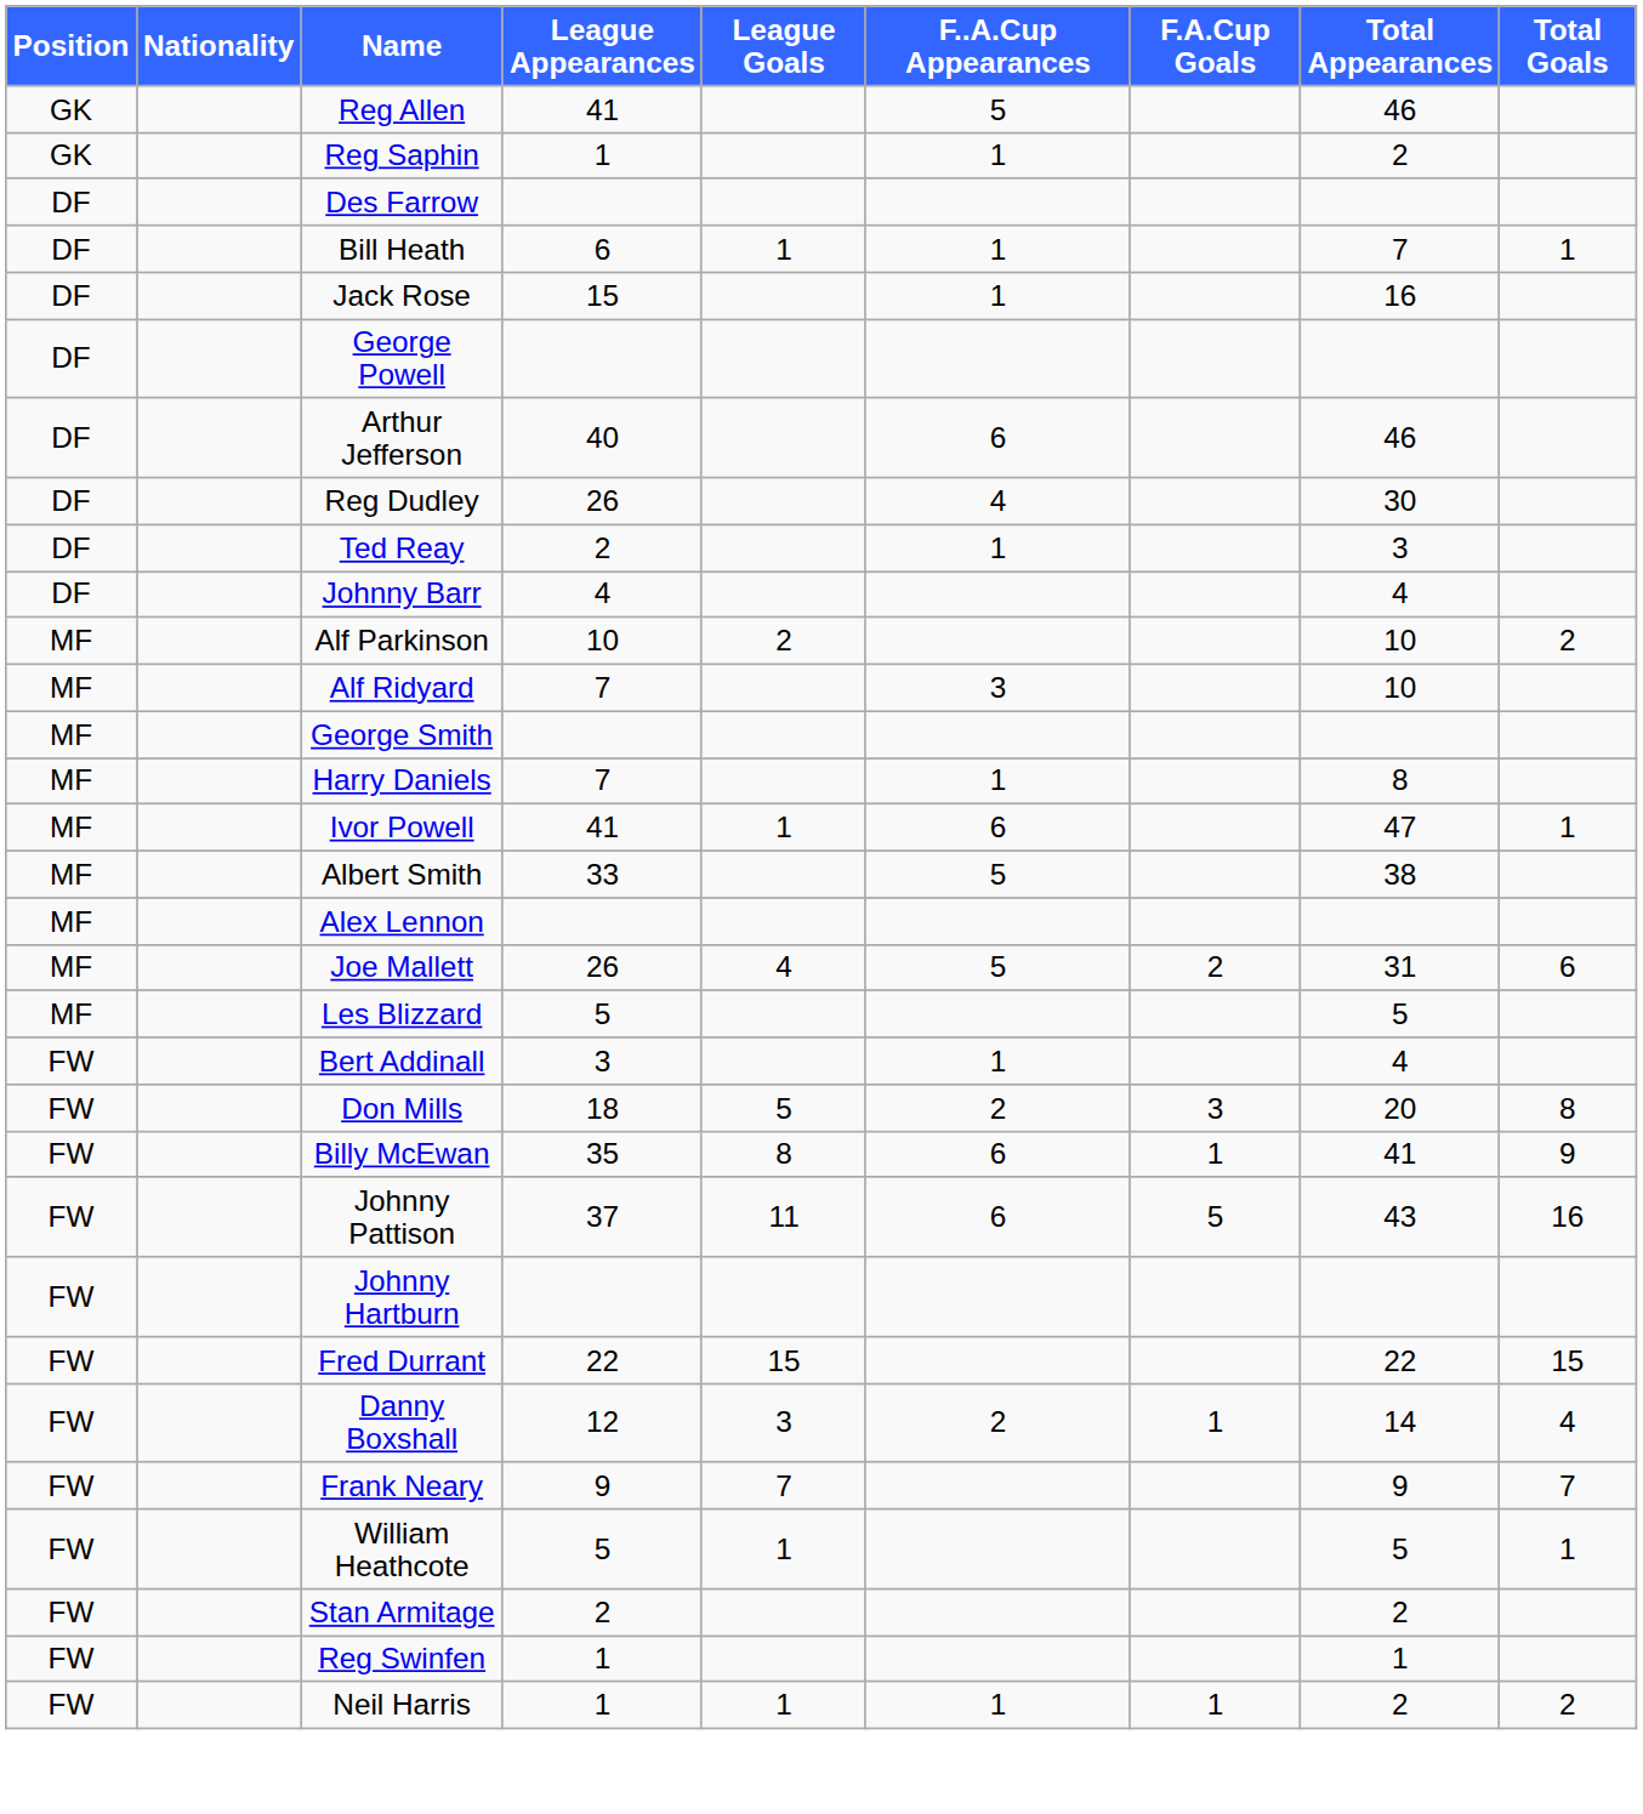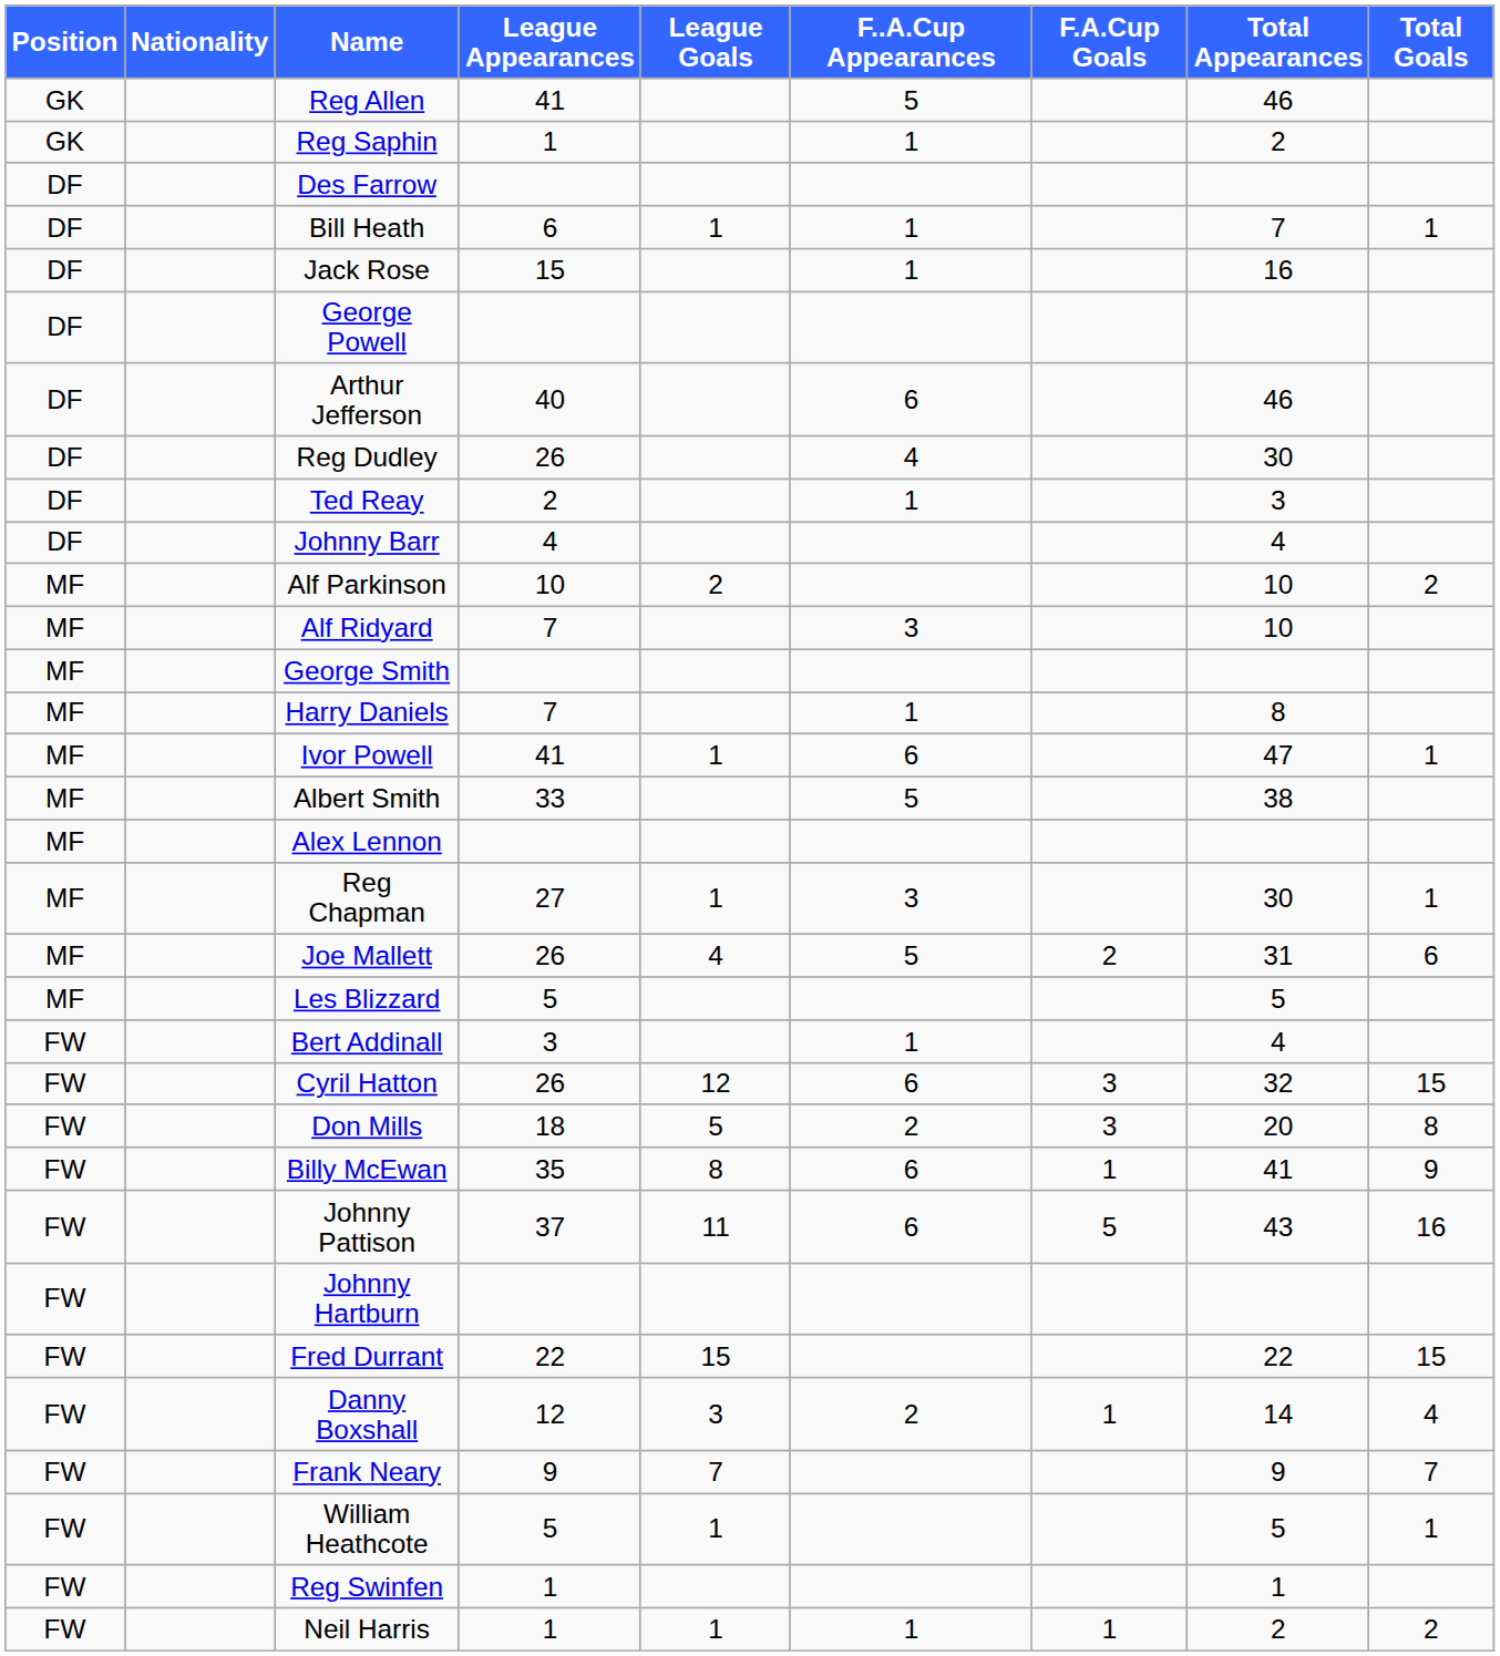+ row: MF | Reg Chapman | 27 | 1 | 3 | 30 | 1
+ row: FW | Cyril Hatton | 26 | 12 | 6 | 3 | 32 | 15
- row: FW | Stan Armitage | 2 | 2
